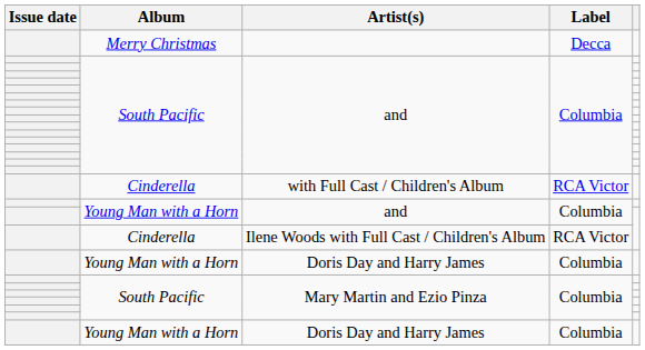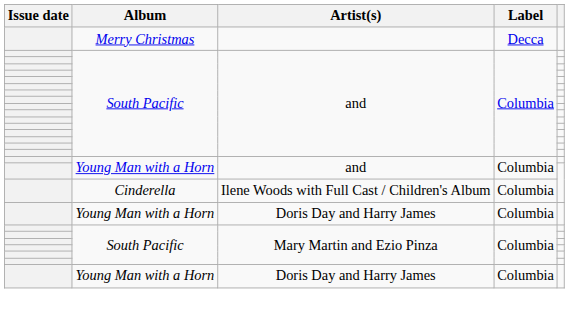- row: Cinderella | with Full Cast / Children's Album | RCA Victor
Ilene Woods with Full Cast / Children's Album | Label: RCA Victor -> Columbia
